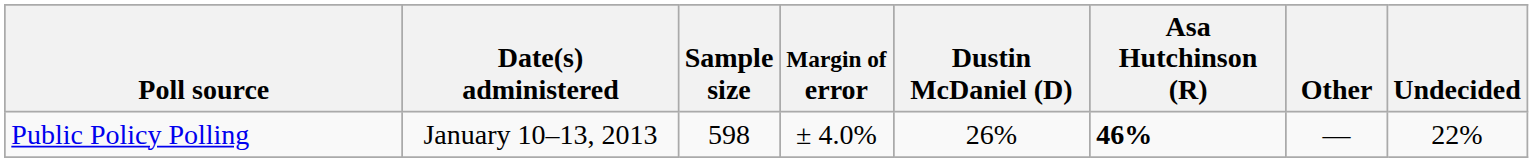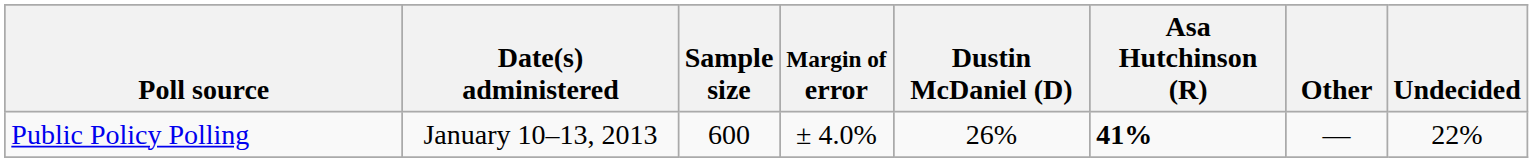Public Policy Polling | Sample size: 598 -> 600
Public Policy Polling | Asa Hutchinson (R): 46% -> 41%
